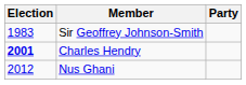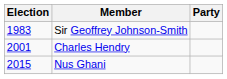Charles Hendry | Election: bold -> normal
Nus Ghani | Election: 2012 -> 2015
